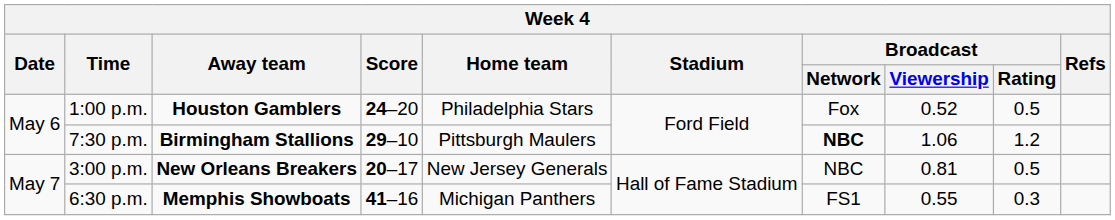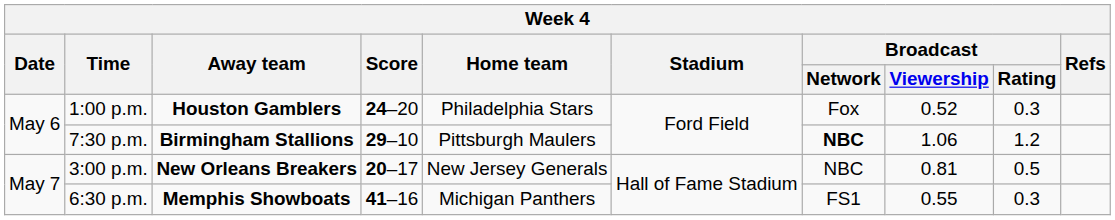1:00 p.m. | Broadcast / Rating: 0.5 -> 0.3
